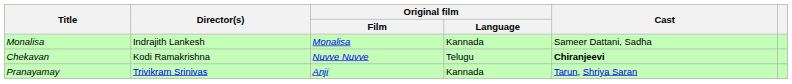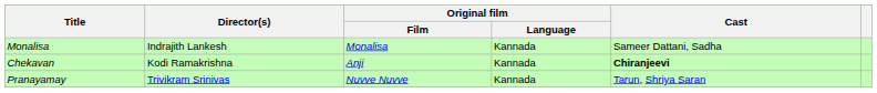Chekavan | Original film / Film: Nuvve Nuvve -> Anji
Chekavan | Original film / Language: Telugu -> Kannada
Pranayamay | Original film / Film: Anji -> Nuvve Nuvve
